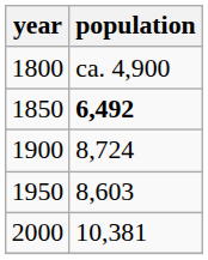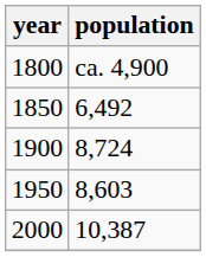1850 | population: bold -> normal
2000 | population: 10,381 -> 10,387
